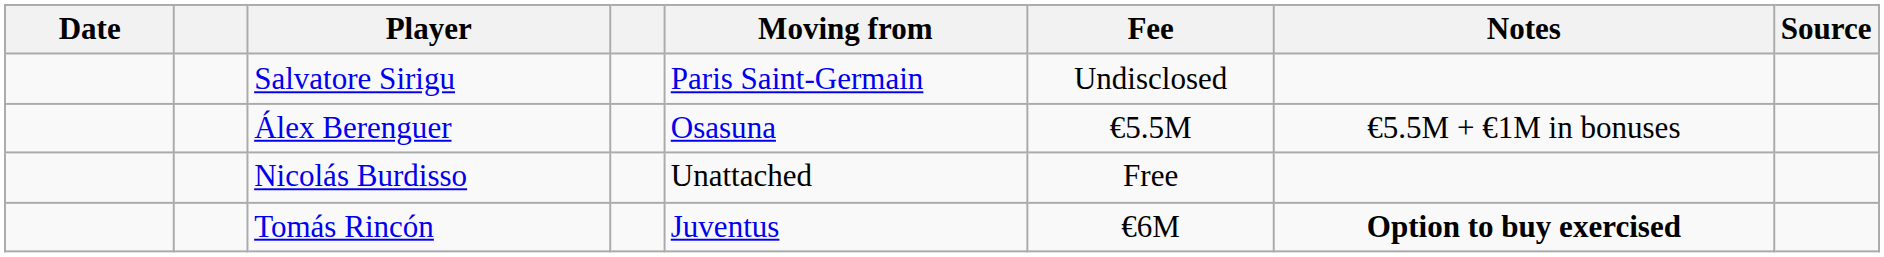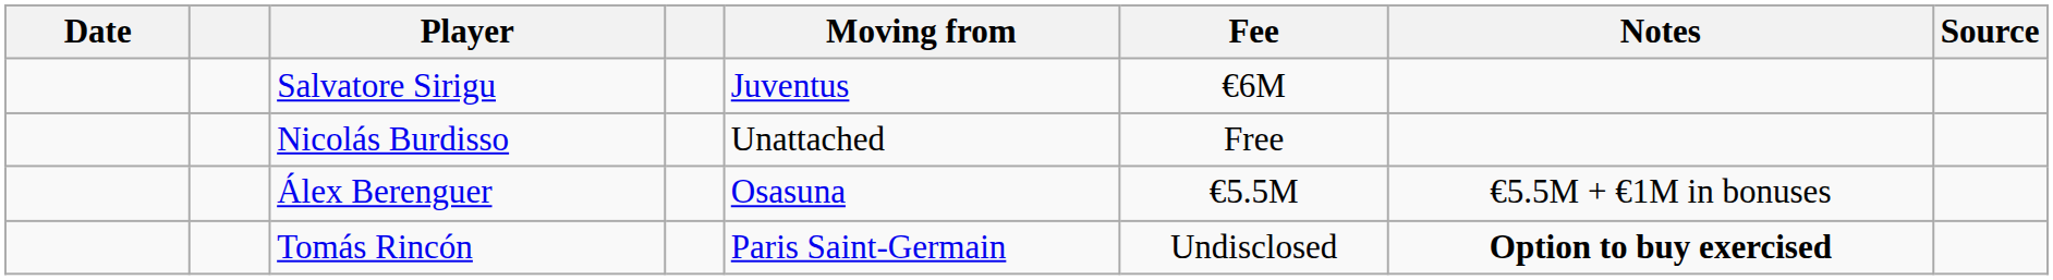Salvatore Sirigu | Moving from: Paris Saint-Germain -> Juventus
Salvatore Sirigu | Fee: Undisclosed -> €6M
rows swapped: Álex Berenguer <-> Nicolás Burdisso
Tomás Rincón | Moving from: Juventus -> Paris Saint-Germain
Tomás Rincón | Fee: €6M -> Undisclosed
